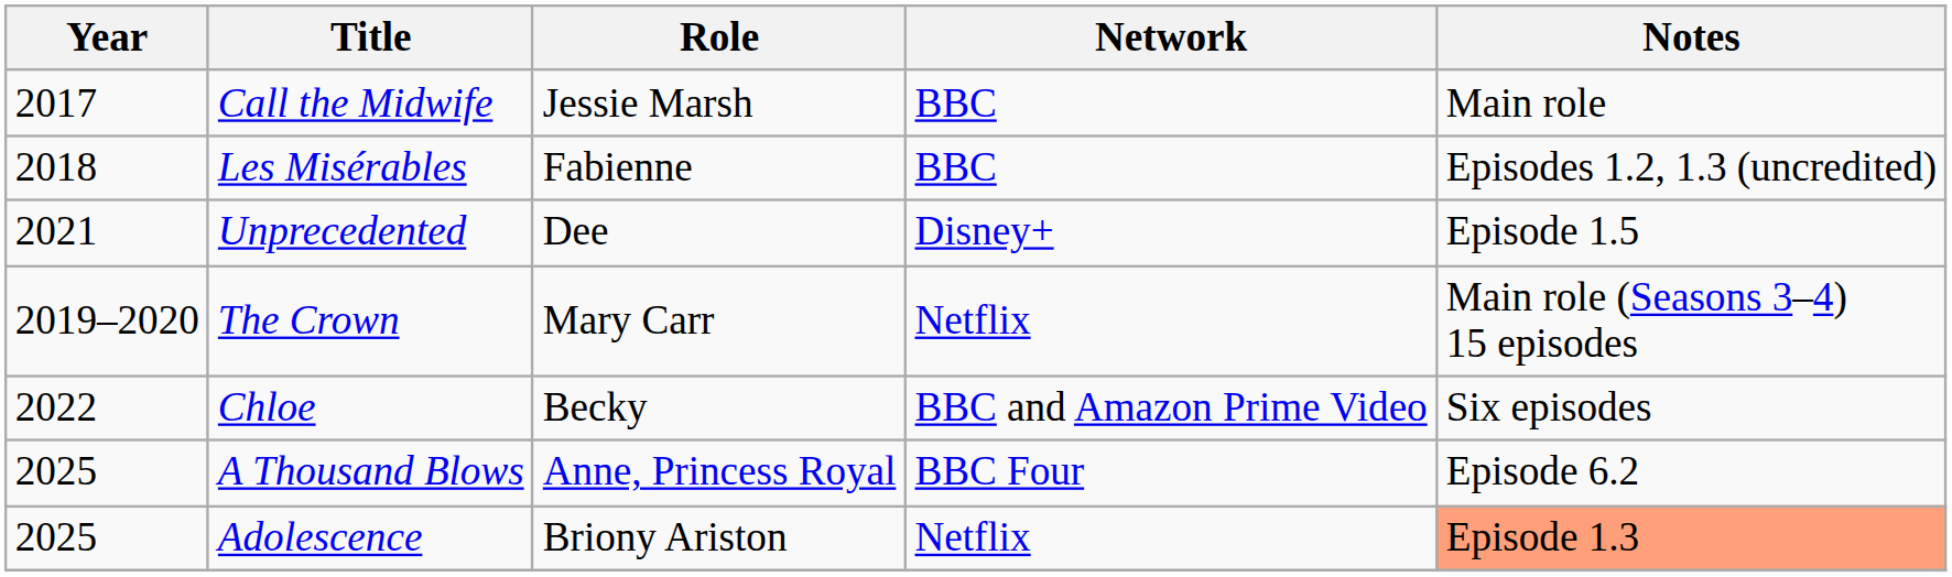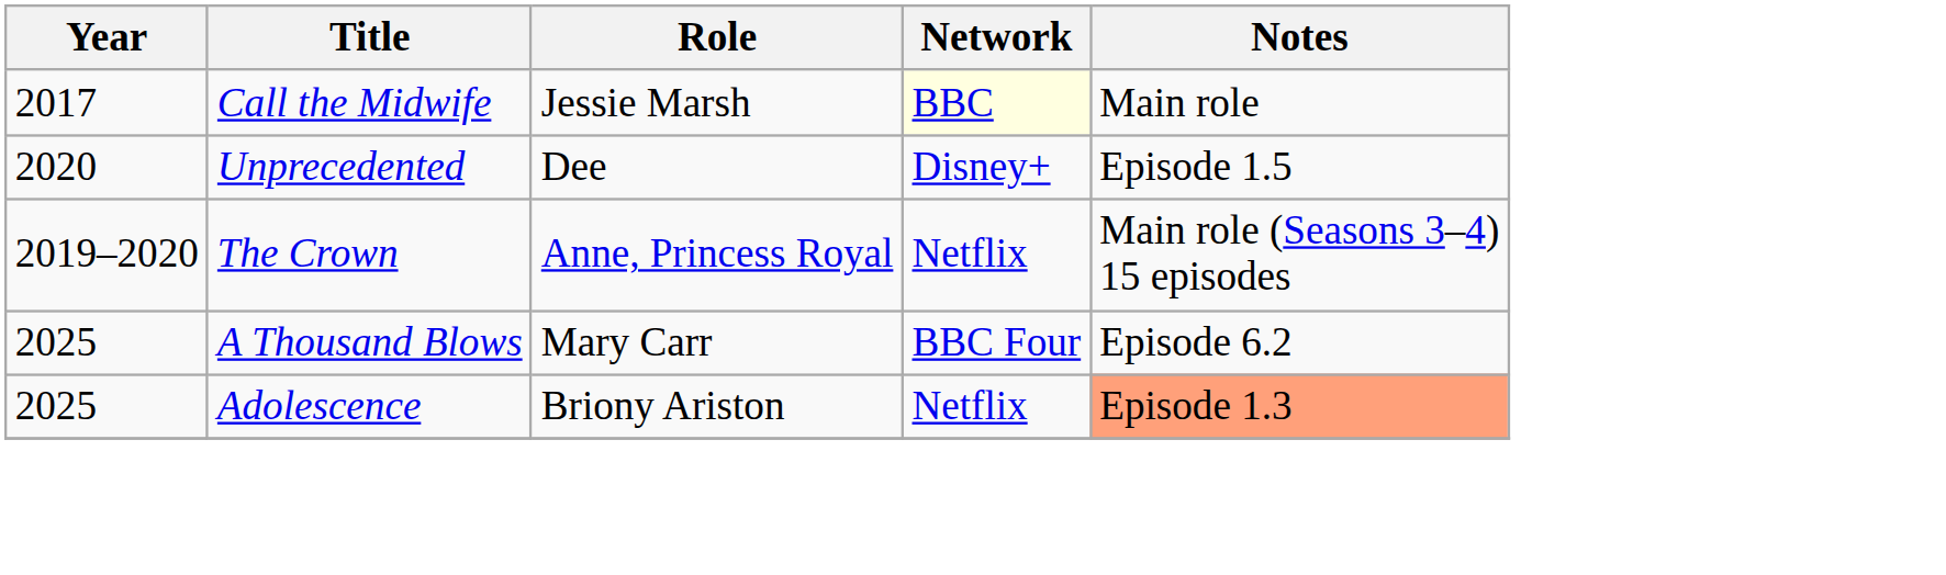Call the Midwife | Network: no background -> lightyellow background
- row: 2018 | Les Misérables | Fabienne | BBC | Episodes 1.2, 1.3 (uncredited)
Unprecedented | Year: 2021 -> 2020
The Crown | Role: Mary Carr -> Anne, Princess Royal
- row: 2022 | Chloe | Becky | BBC and Amazon Prime Video | Six episodes
A Thousand Blows | Role: Anne, Princess Royal -> Mary Carr
